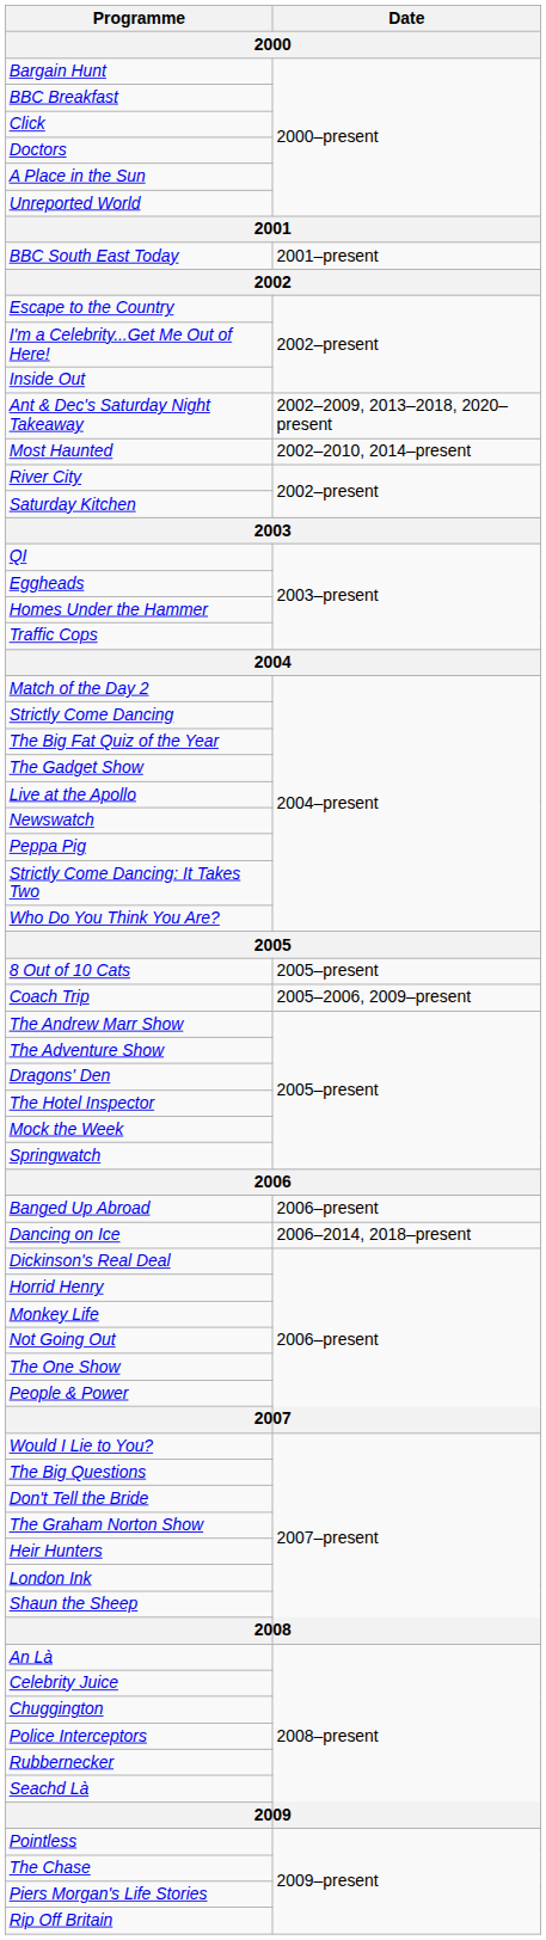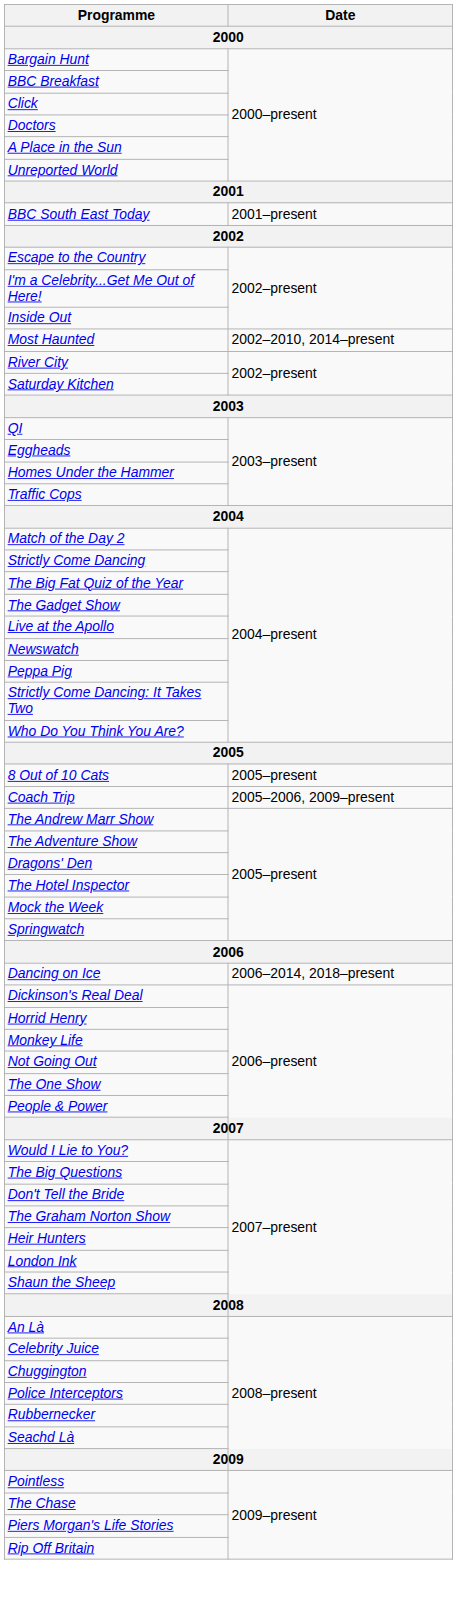- row: Ant & Dec's Saturday Night Takeaway | 2002–2009, 2013–2018, 2020–present
- row: Banged Up Abroad | 2006–present
